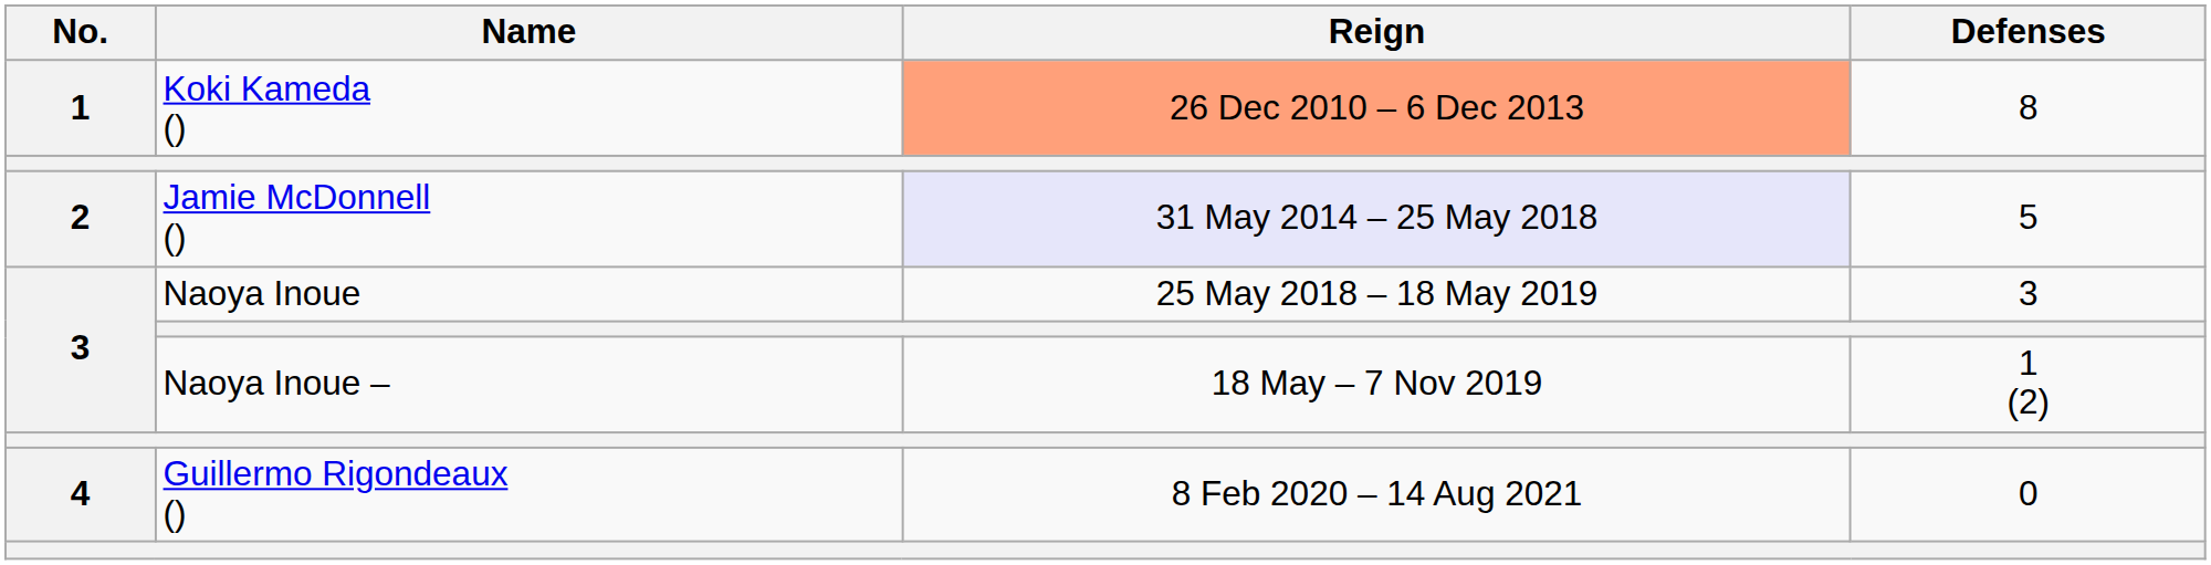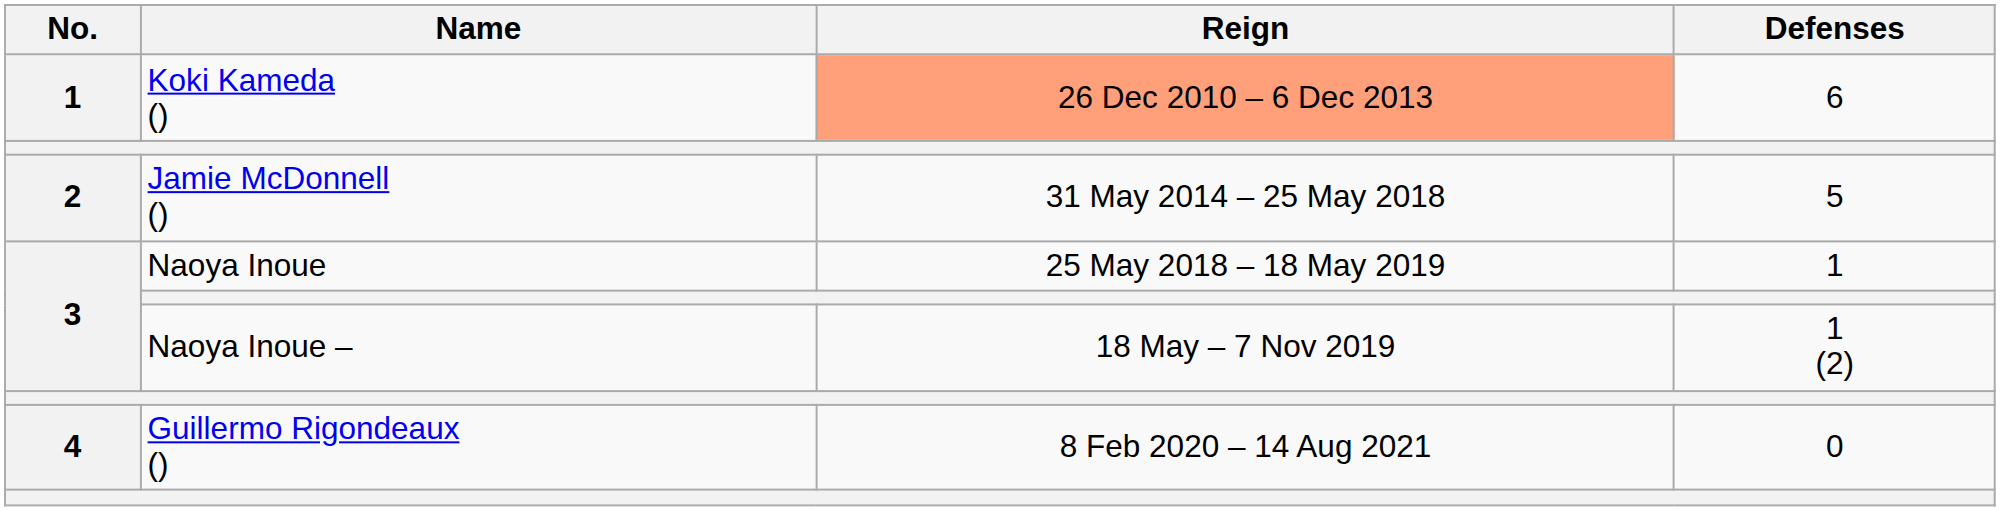Koki Kameda () | Defenses: 8 -> 6
Jamie McDonnell () | Reign: lavender background -> no background
Naoya Inoue | Defenses: 3 -> 1
